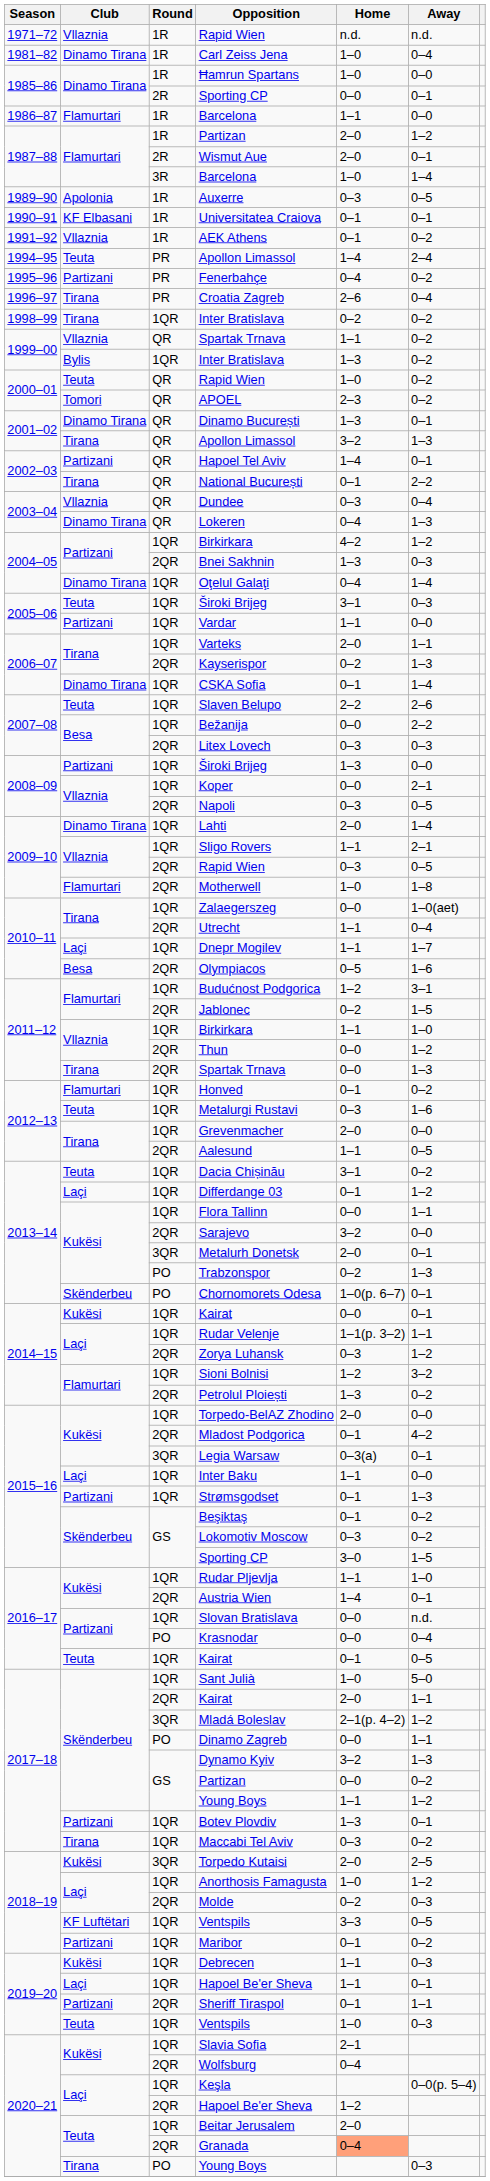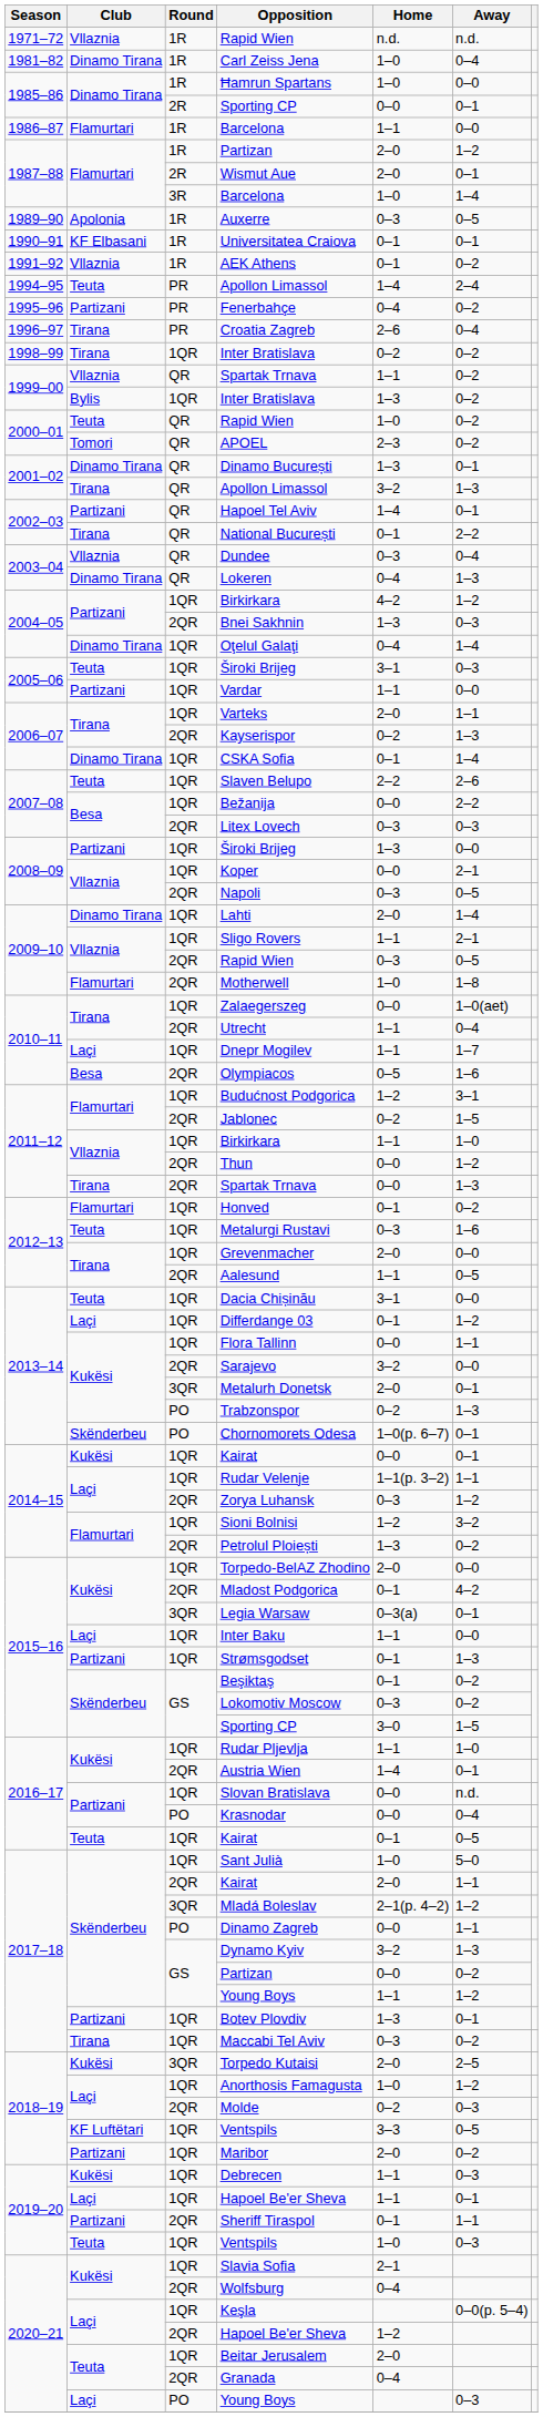Dacia Chișinău | Away: 0–2 -> 0–0
Maribor | Home: 0–1 -> 2–0
Granada | Home: lightsalmon background -> no background
2020–21 / Young Boys | Club: Tirana -> Laçi
